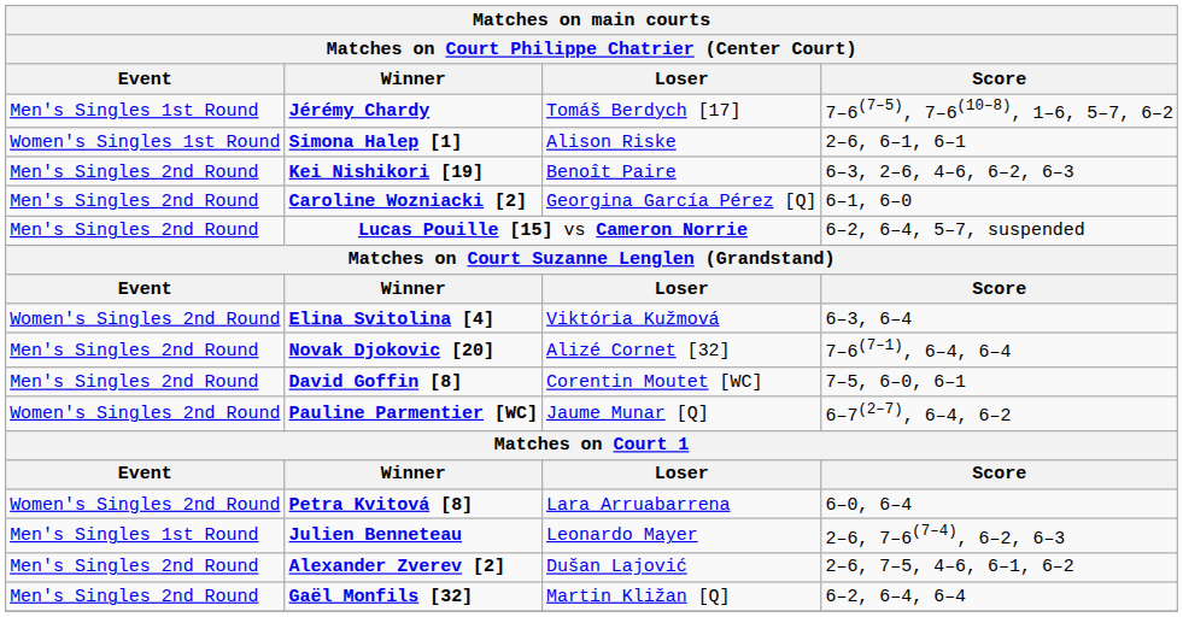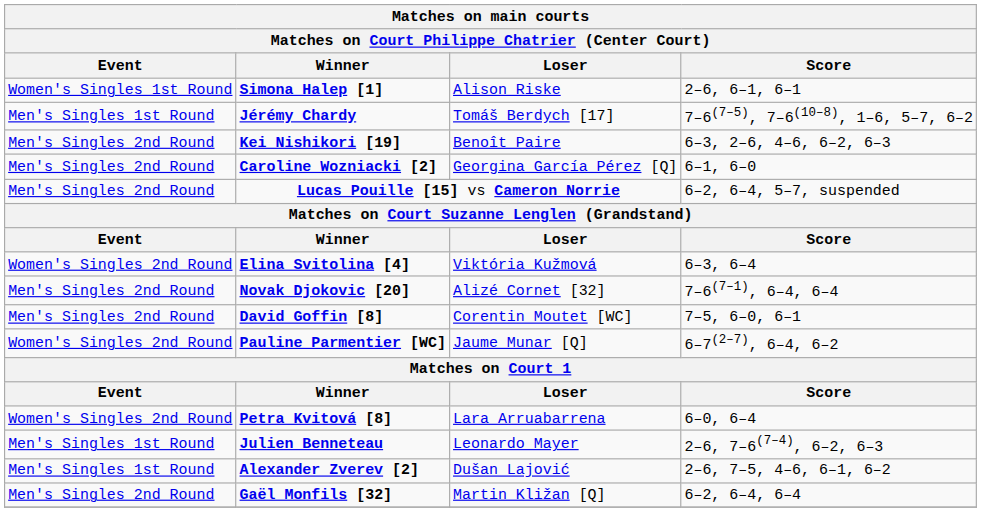rows swapped: Simona Halep [1] <-> Jérémy Chardy
Alexander Zverev [2] | Event: Men's Singles 2nd Round -> Men's Singles 1st Round
